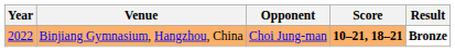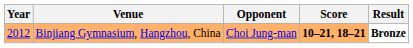Binjiang Gymnasium, Hangzhou, China | Year: 2022 -> 2012
